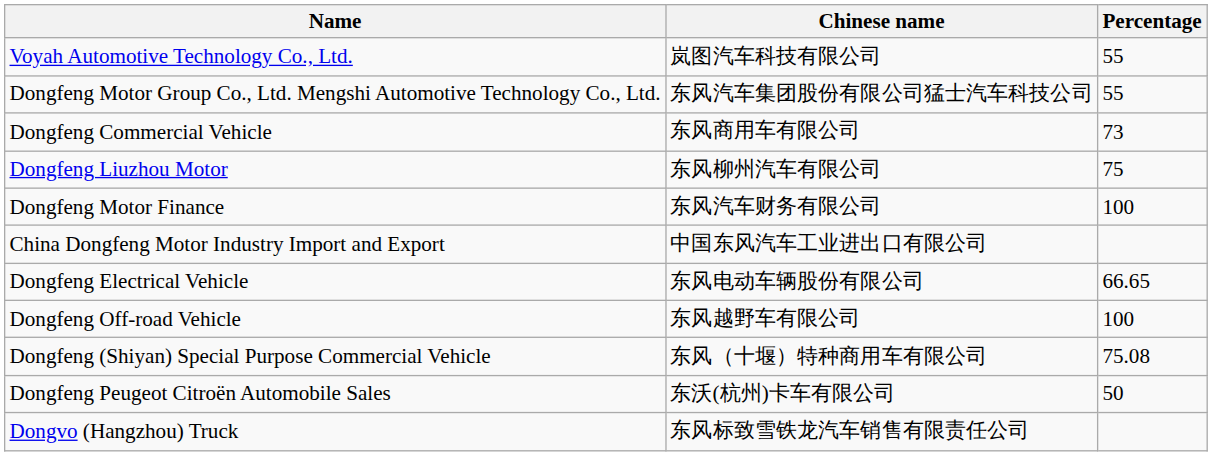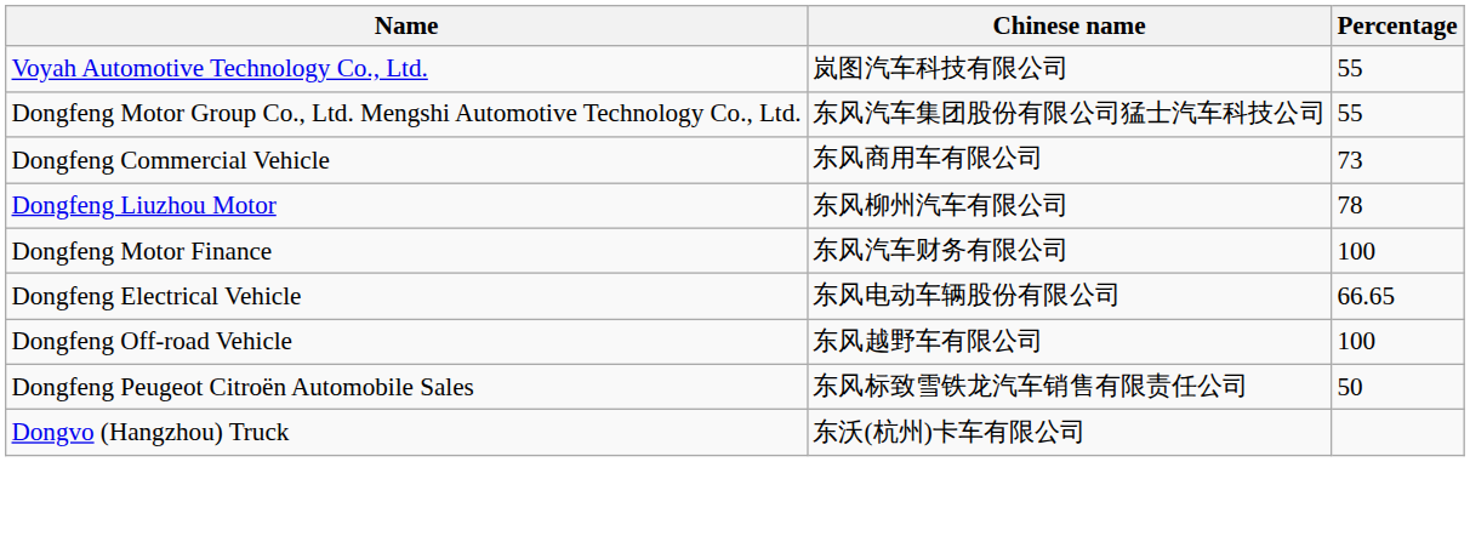Dongfeng Liuzhou Motor | Percentage: 75 -> 78
- row: China Dongfeng Motor Industry Import and Export | 中国东风汽车工业进出口有限公司
- row: Dongfeng (Shiyan) Special Purpose Commercial Vehicle | 东风（十堰）特种商用车有限公司 | 75.08
Dongfeng Peugeot Citroën Automobile Sales | Chinese name: 东沃(杭州)卡车有限公司 -> 东风标致雪铁龙汽车销售有限责任公司
Dongvo (Hangzhou) Truck | Chinese name: 东风标致雪铁龙汽车销售有限责任公司 -> 东沃(杭州)卡车有限公司
